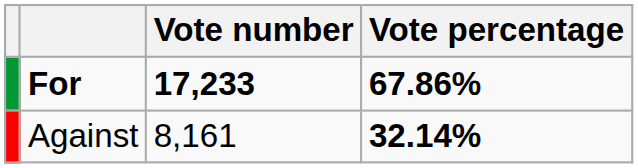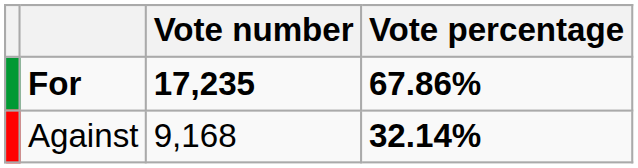For | Vote number: 17,233 -> 17,235
Against | Vote number: 8,161 -> 9,168
